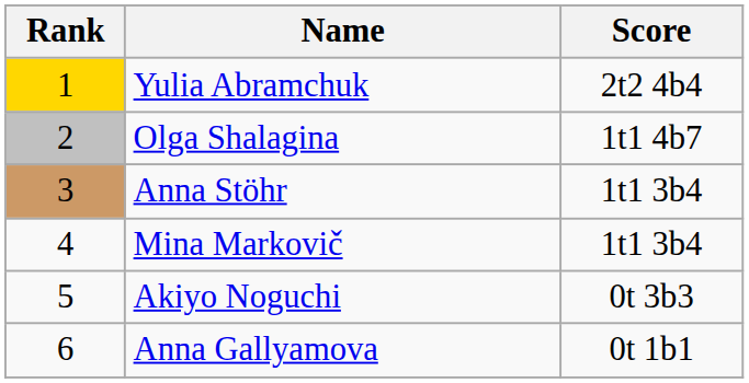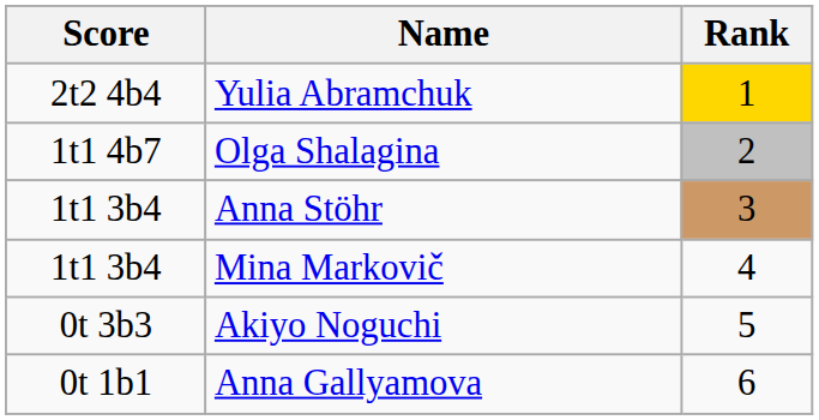columns swapped: Rank <-> Score
